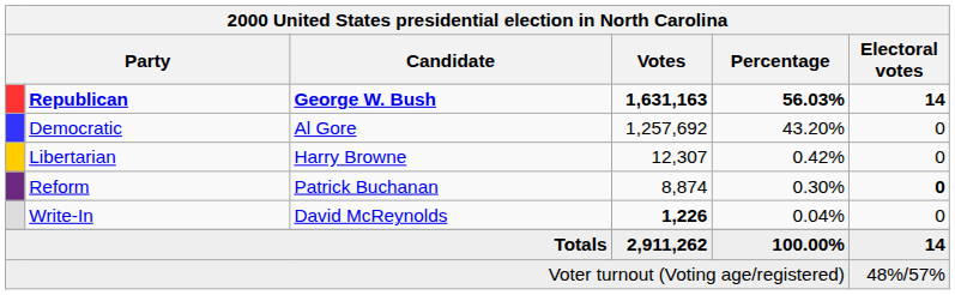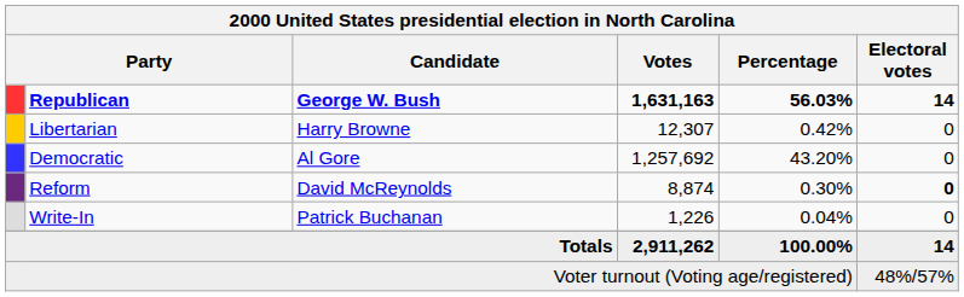rows swapped: Democratic <-> Libertarian
Reform | Candidate: Patrick Buchanan -> David McReynolds
Write-In | Candidate: David McReynolds -> Patrick Buchanan
Write-In | Votes: bold -> normal
